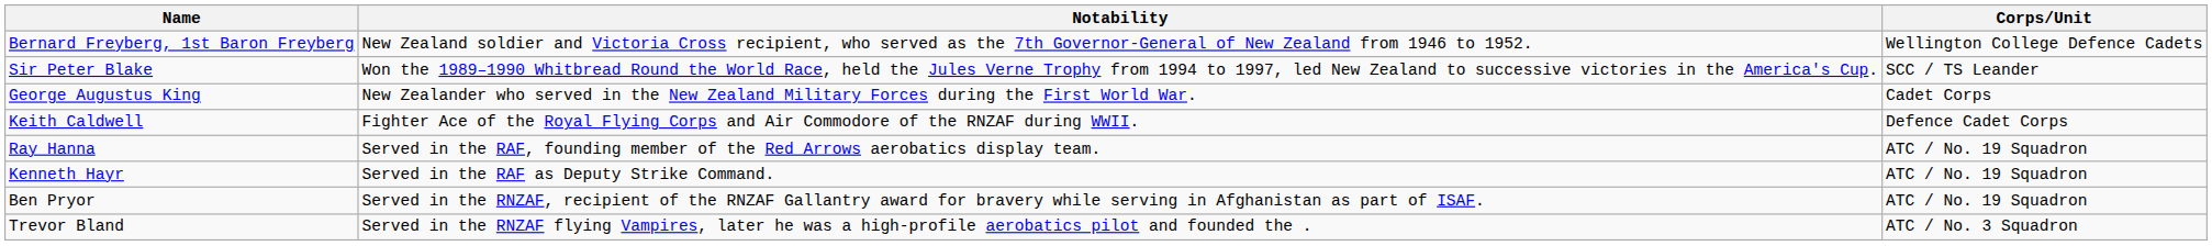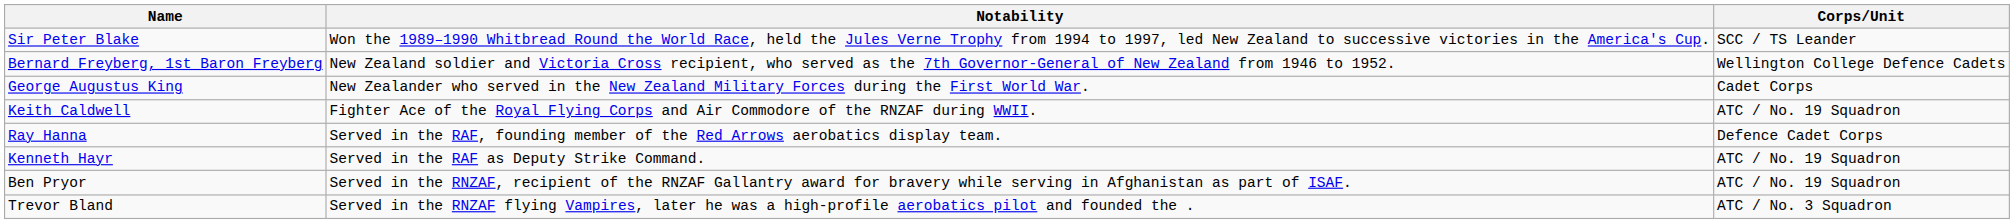rows swapped: Sir Peter Blake <-> Bernard Freyberg, 1st Baron Freyberg
Keith Caldwell | Corps/Unit: Defence Cadet Corps -> ATC / No. 19 Squadron
Ray Hanna | Corps/Unit: ATC / No. 19 Squadron -> Defence Cadet Corps
